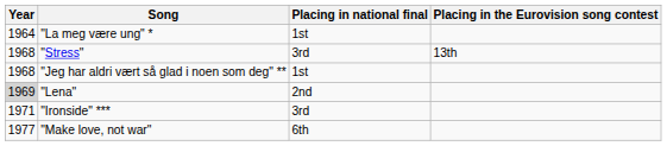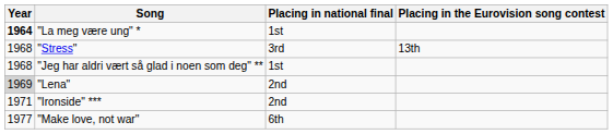"La meg være ung" * | Year: normal -> bold
"Ironside" *** | Placing in national final: 3rd -> 2nd
